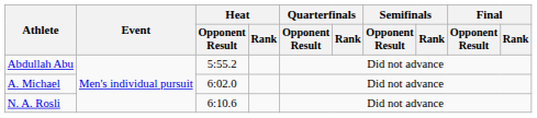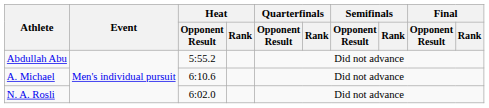A. Michael | Heat / Opponent Result: 6:02.0 -> 6:10.6
N. A. Rosli | Heat / Opponent Result: 6:10.6 -> 6:02.0
